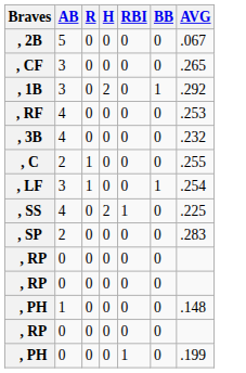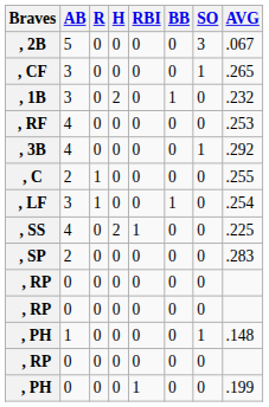+ column: SO | 3 | 1 | 0 | 0 | 1 | 0 | 0 | 0 | 0 | 0 | 0 | 1 | 0 | 0
, 1B | AVG: .292 -> .232
, 3B | AVG: .232 -> .292
